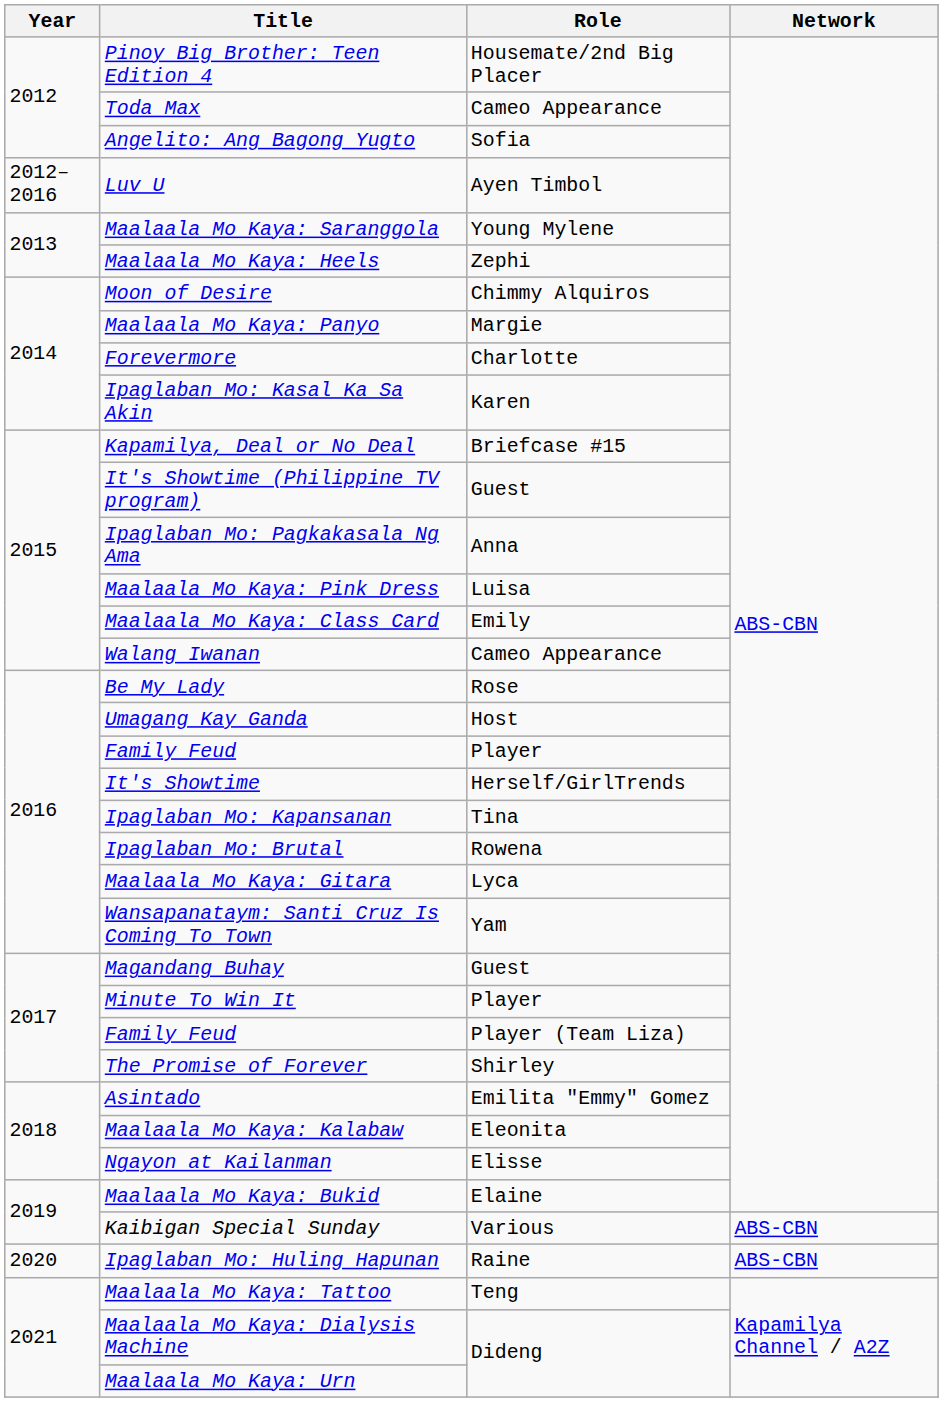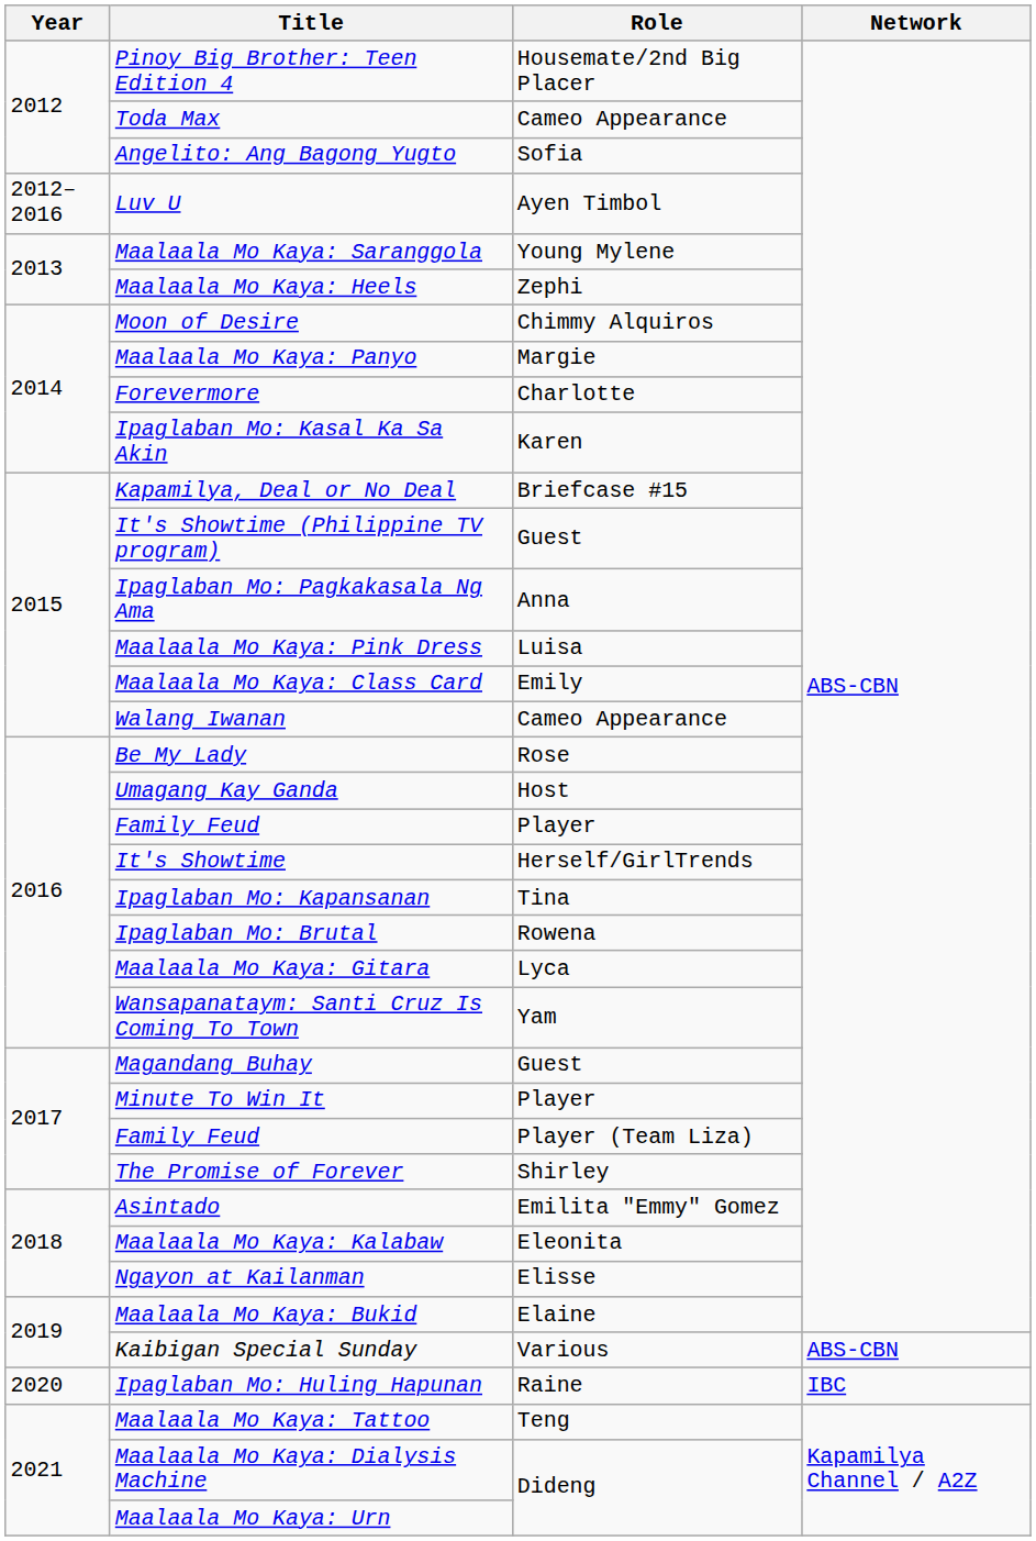Ipaglaban Mo: Huling Hapunan | Network: ABS-CBN -> IBC
